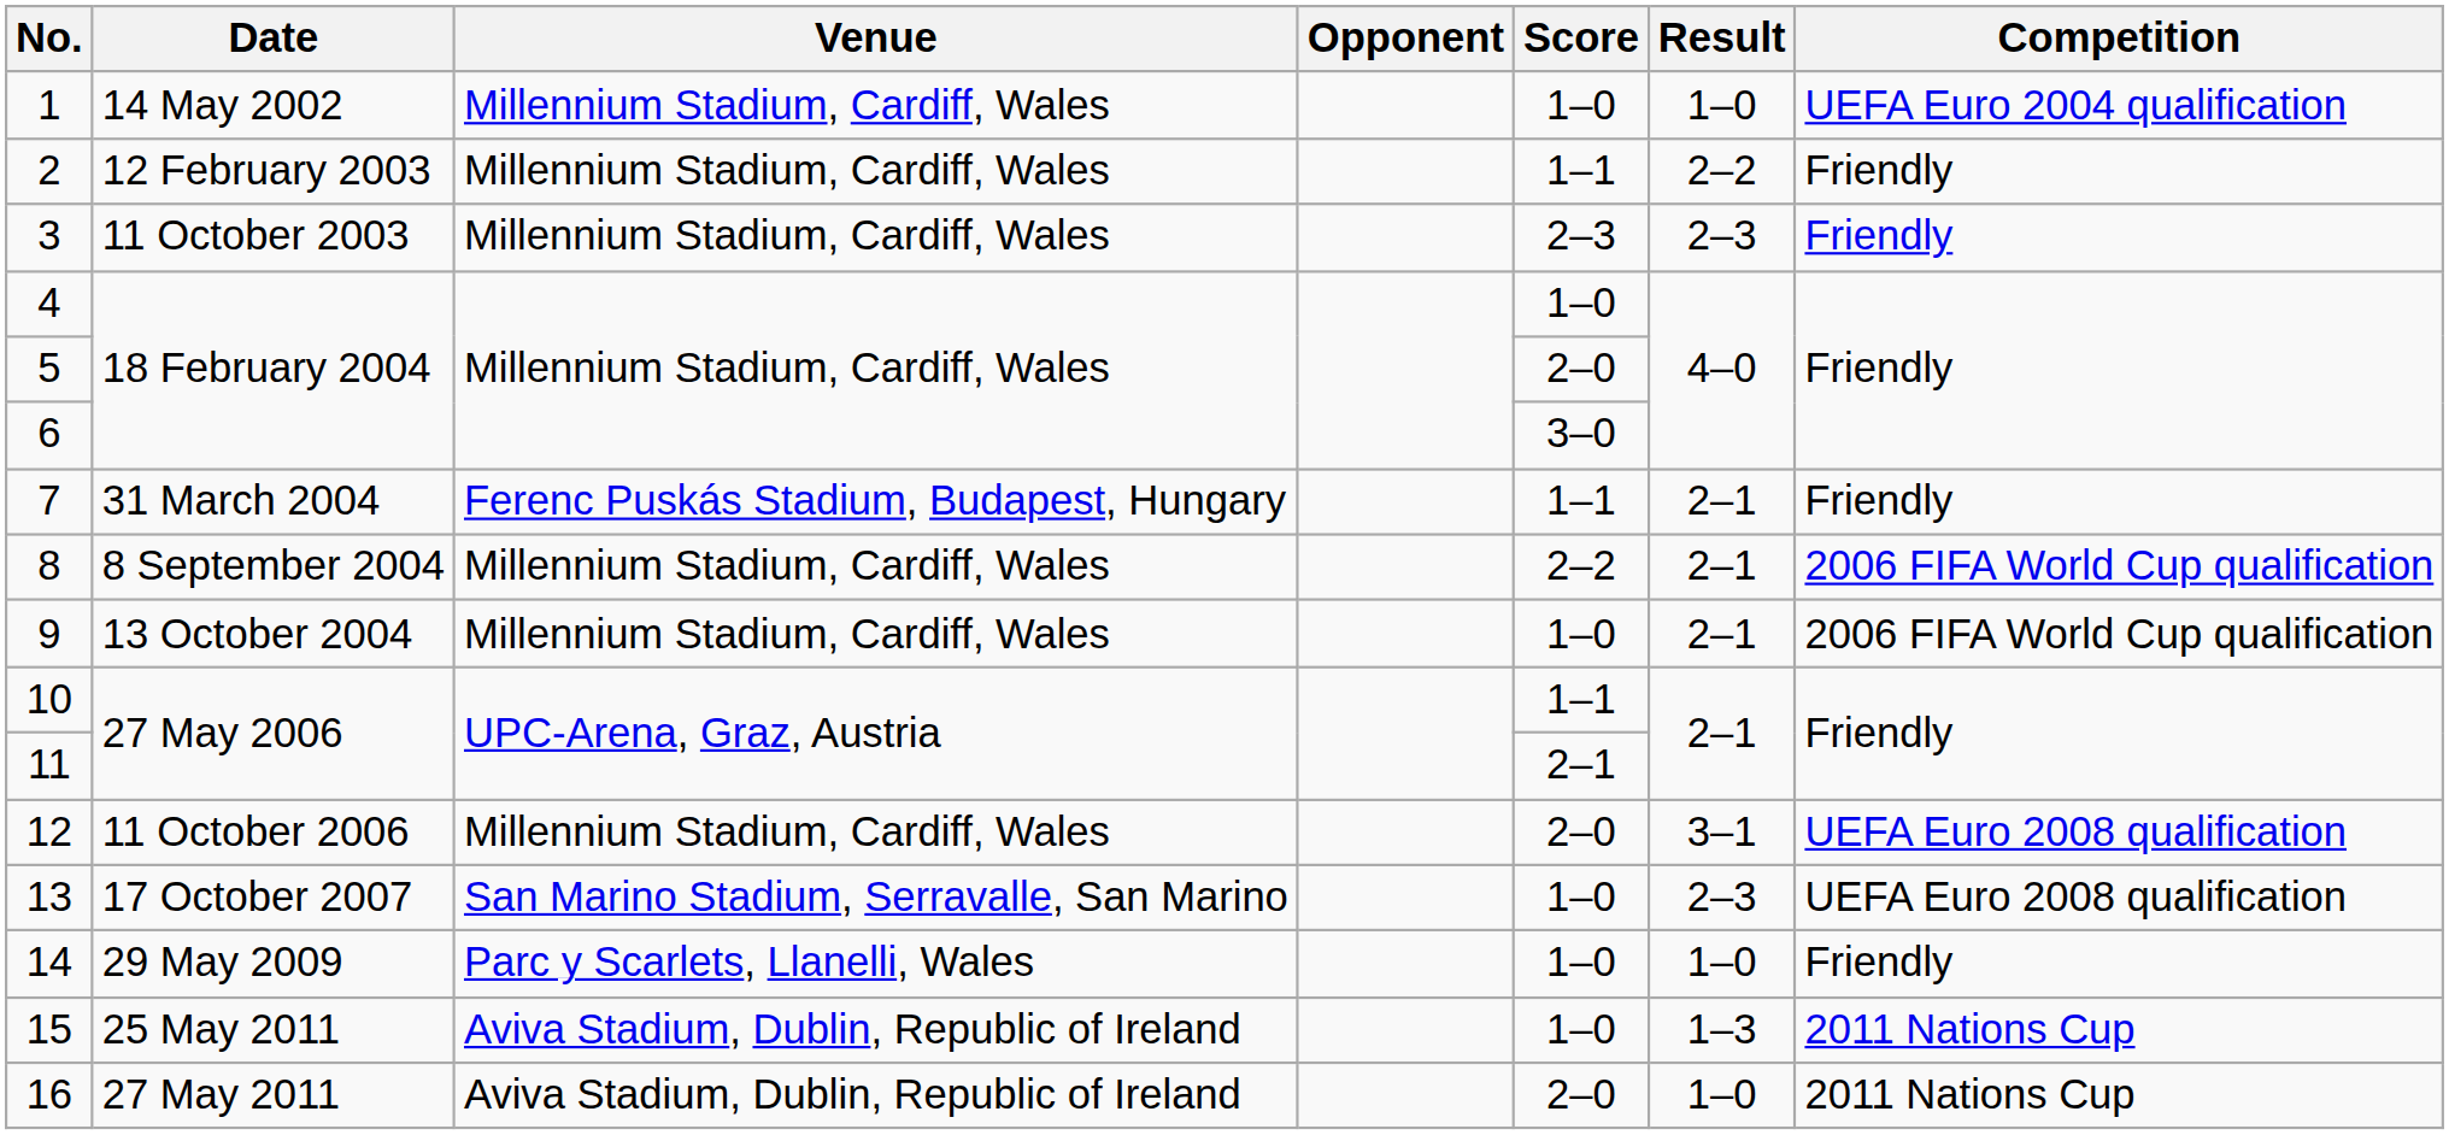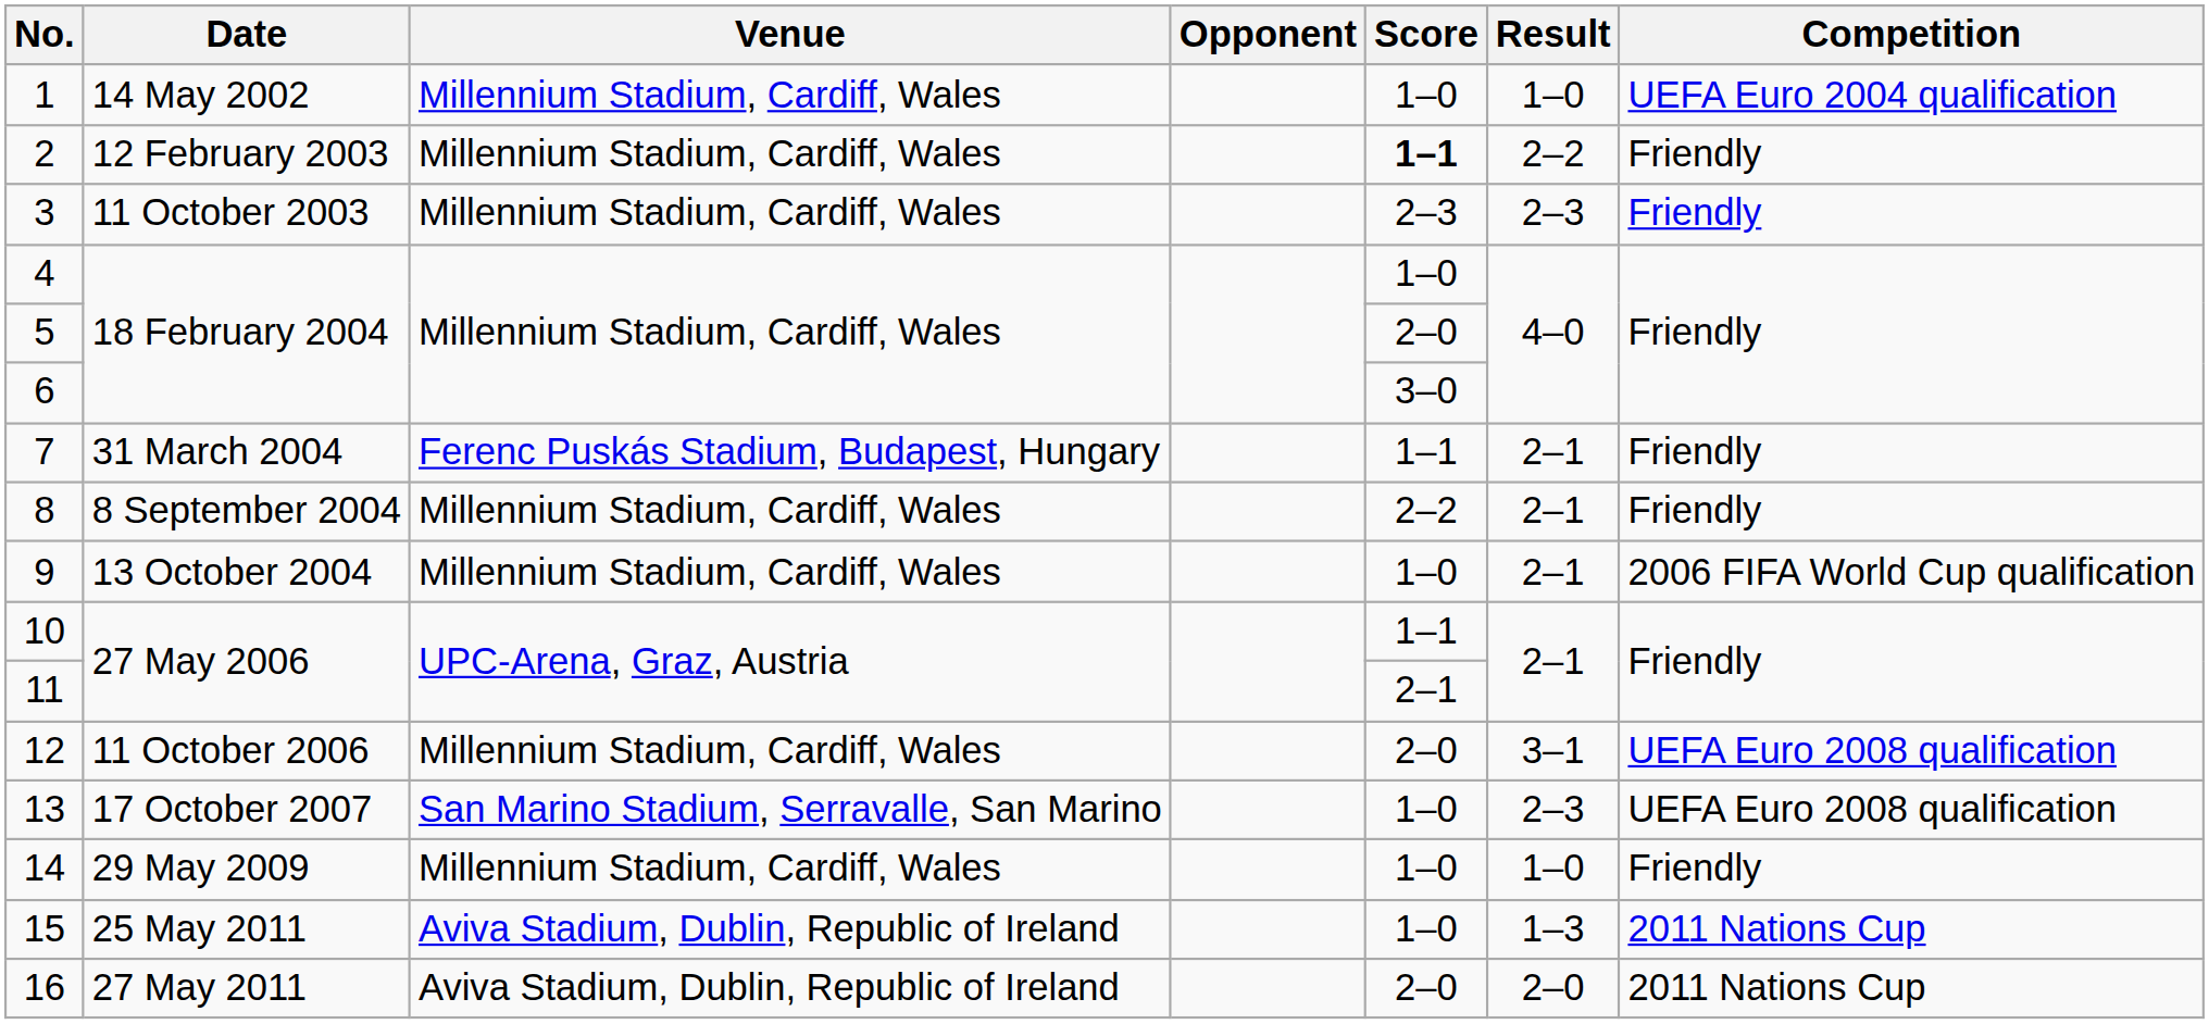2 | Score: normal -> bold
8 | Competition: 2006 FIFA World Cup qualification -> Friendly
14 | Venue: Parc y Scarlets, Llanelli, Wales -> Millennium Stadium, Cardiff, Wales
16 | Result: 1–0 -> 2–0
